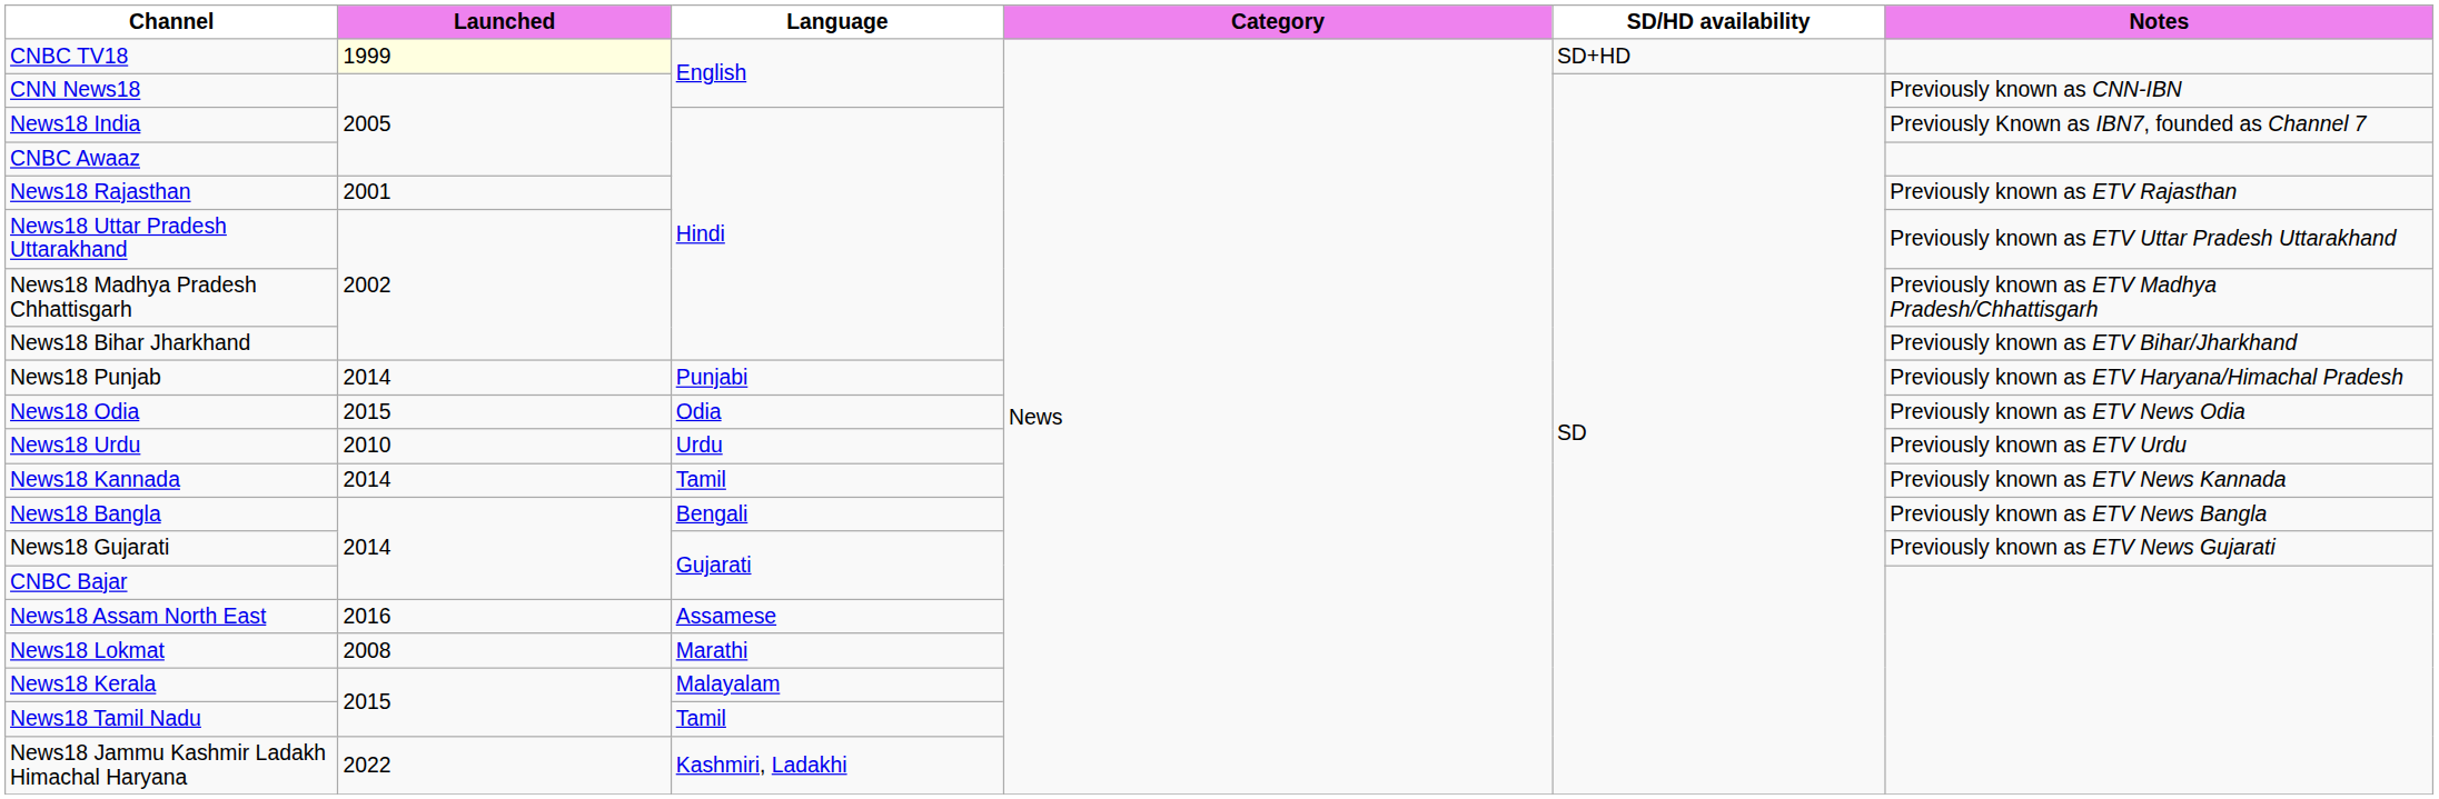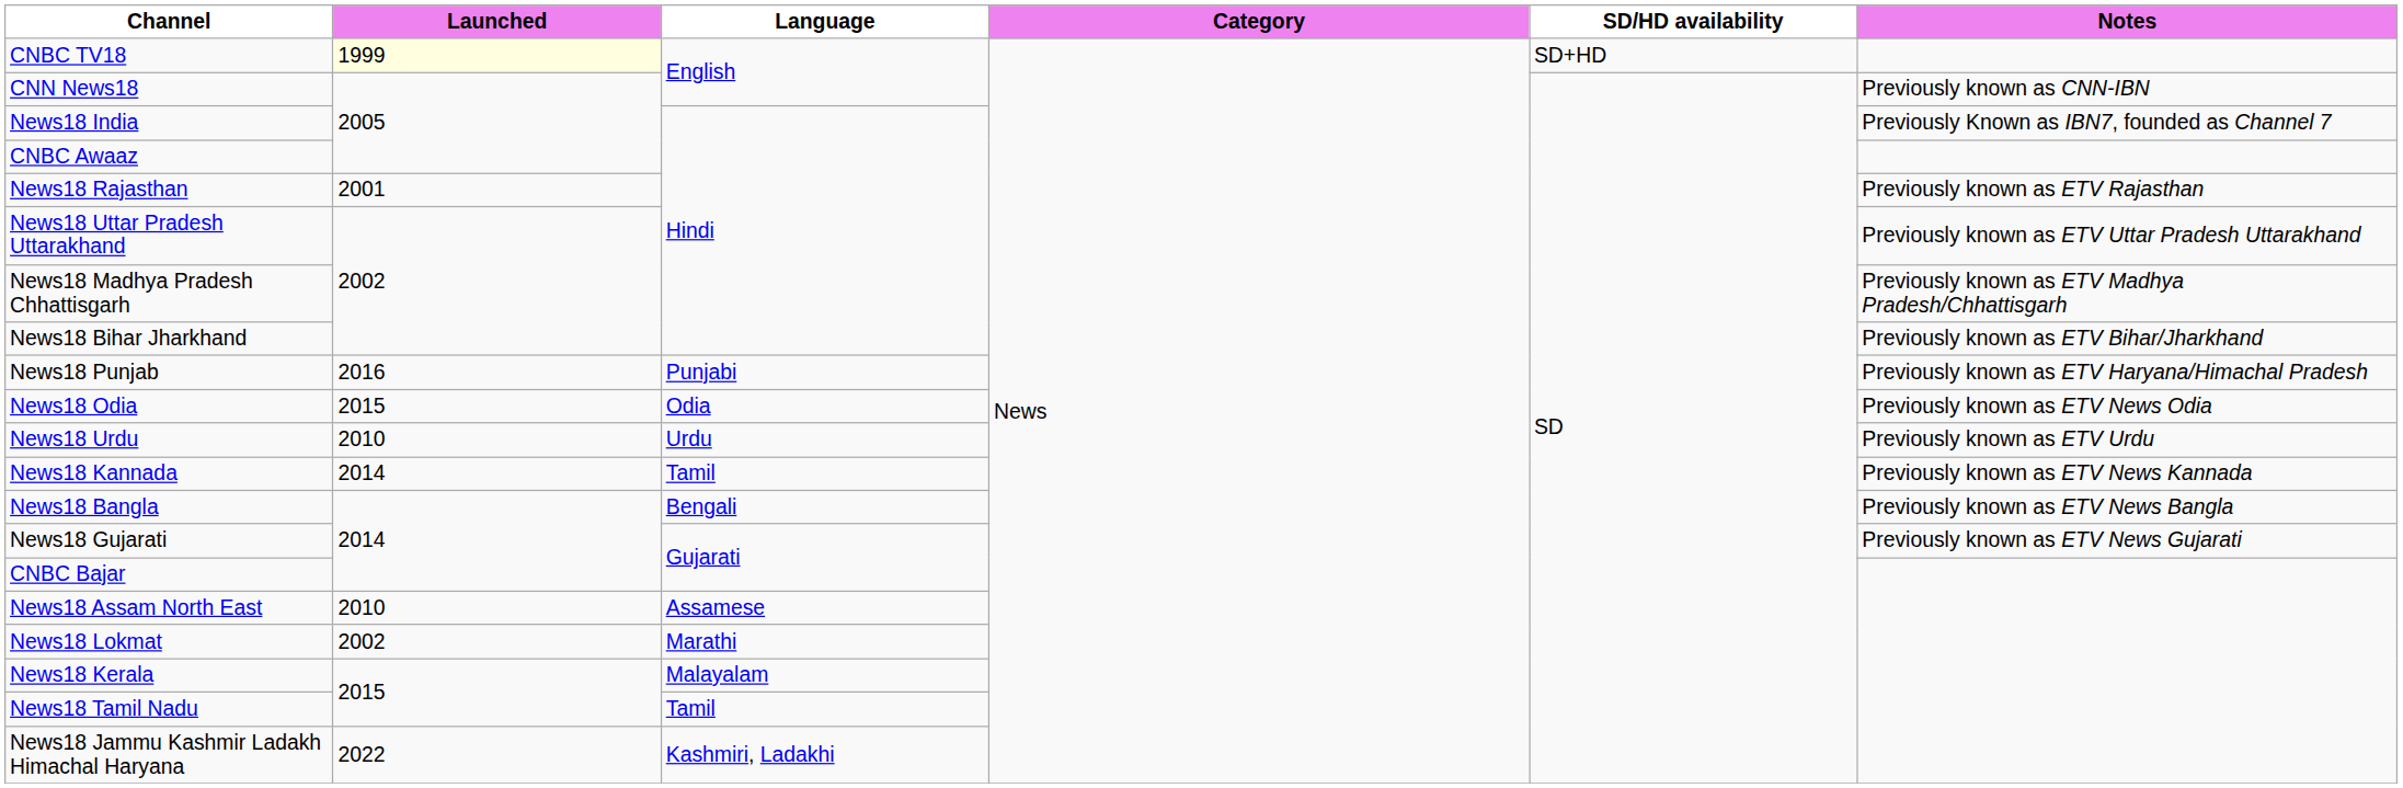News18 Punjab | Launched: 2014 -> 2016
News18 Assam North East | Launched: 2016 -> 2010
News18 Lokmat | Launched: 2008 -> 2002
